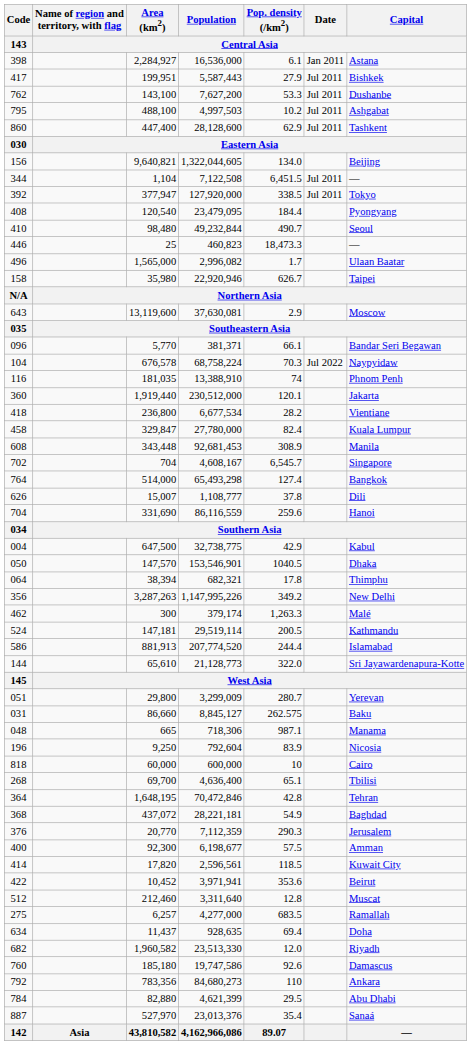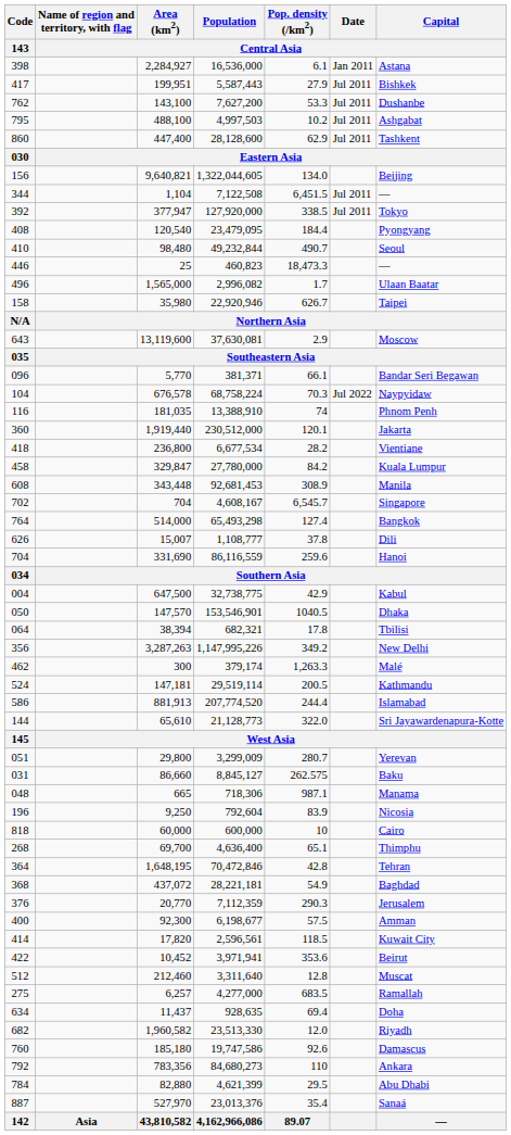458 | Pop. density (/km2) / Central Asia: 82.4 -> 84.2
064 | Capital / Central Asia: Thimphu -> Tbilisi
268 | Capital / Central Asia: Tbilisi -> Thimphu
